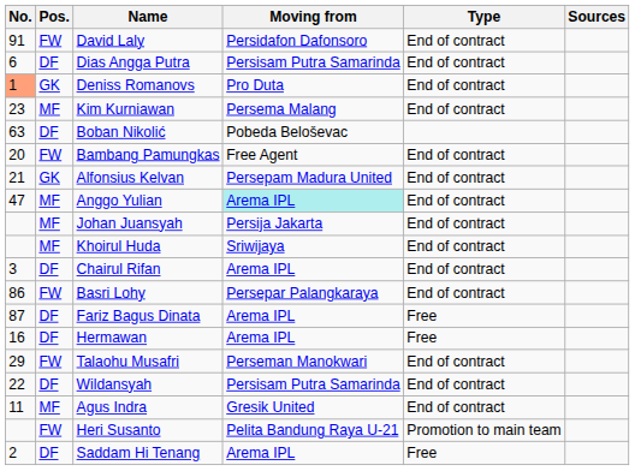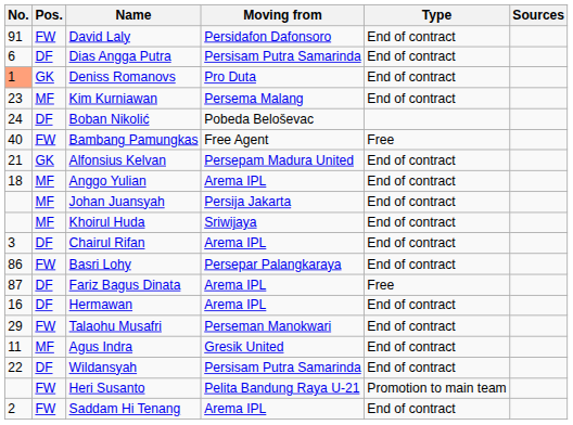Boban Nikolić | No.: 63 -> 24
Bambang Pamungkas | No.: 20 -> 40
Bambang Pamungkas | Type: End of contract -> Free
Anggo Yulian | No.: 47 -> 18
Anggo Yulian | Moving from: paleturquoise background -> no background
Hermawan | Type: Free -> End of contract
rows swapped: Wildansyah <-> Agus Indra
Saddam Hi Tenang | Pos.: DF -> FW
Saddam Hi Tenang | Type: Free -> End of contract
